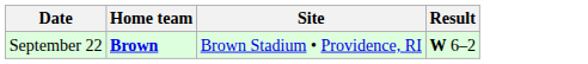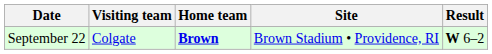+ column: Visiting team | Colgate
